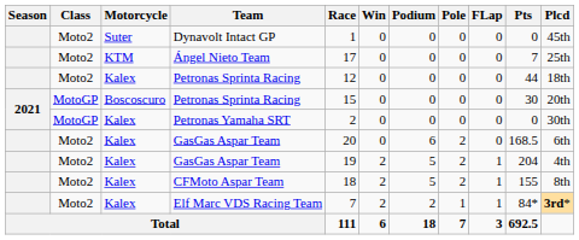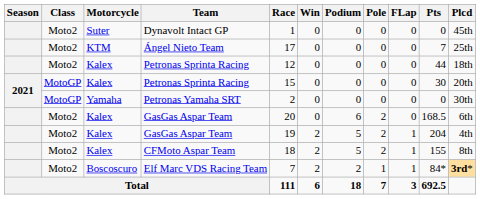2021 / Petronas Sprinta Racing | Motorcycle: Boscoscuro -> Kalex
Petronas Yamaha SRT | Motorcycle: Kalex -> Yamaha
Elf Marc VDS Racing Team | Motorcycle: Kalex -> Boscoscuro
